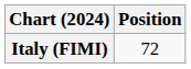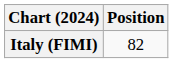Italy (FIMI) | Position: 72 -> 82
